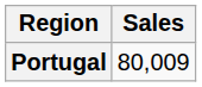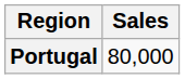Portugal | Sales: 80,009 -> 80,000
